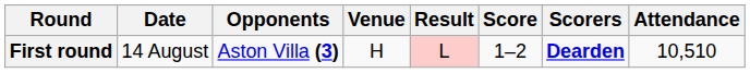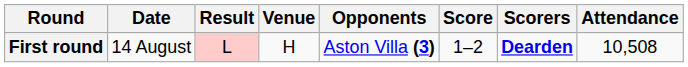columns swapped: Opponents <-> Result
First round | Attendance: 10,510 -> 10,508
